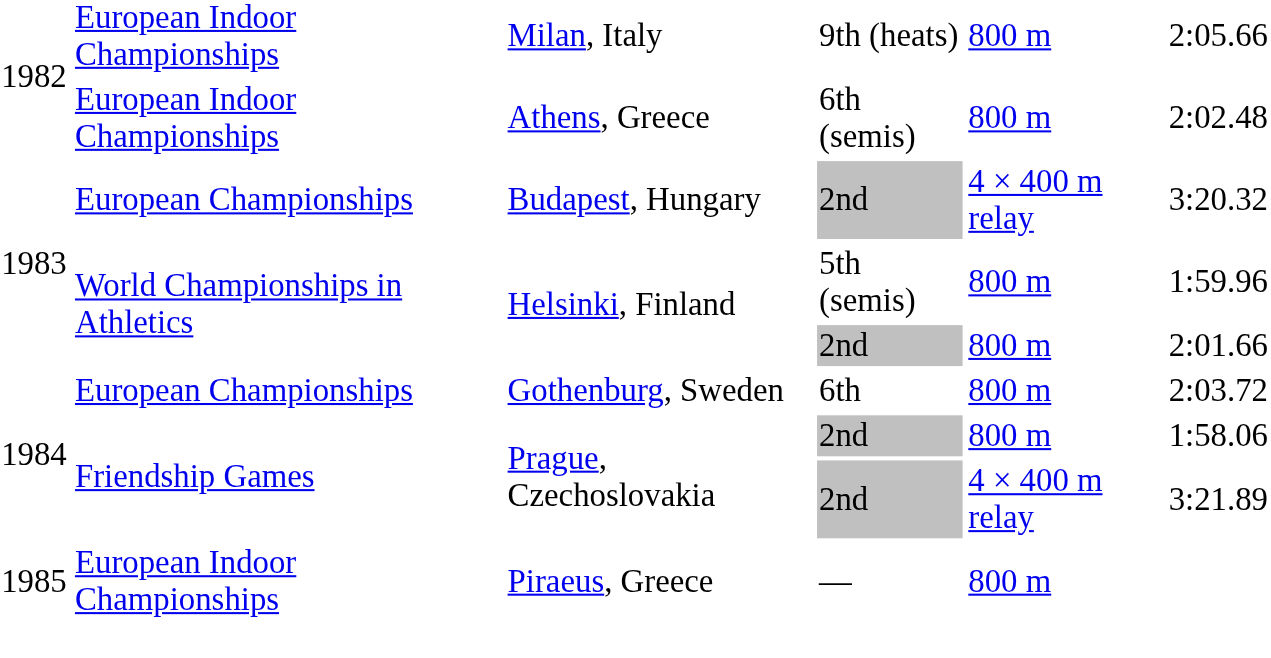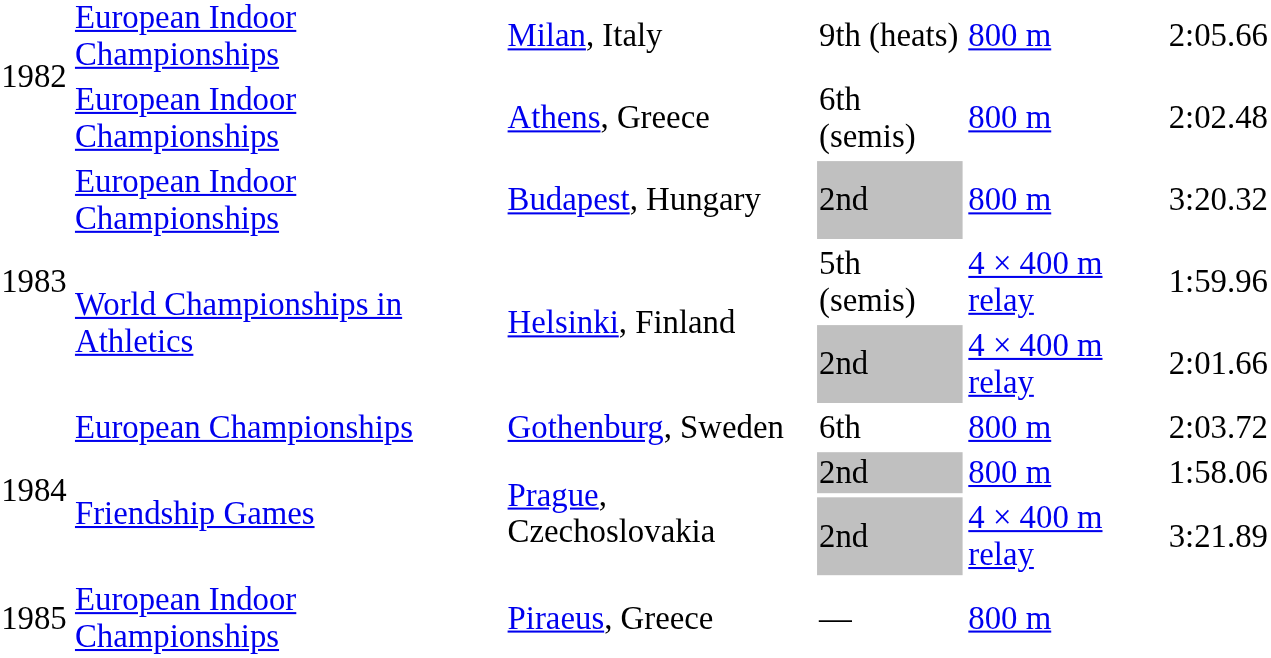Budapest, Hungary | column 2: European Championships -> European Indoor Championships
Budapest, Hungary | column 5: 4 × 400 m relay -> 800 m
Helsinki, Finland / 5th (semis) | column 5: 800 m -> 4 × 400 m relay
Helsinki, Finland / 2nd | column 5: 800 m -> 4 × 400 m relay
